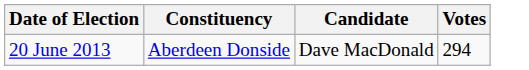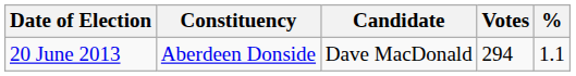+ column: % | 1.1
